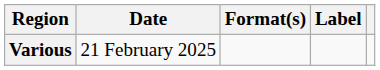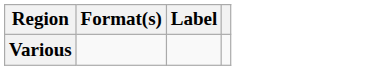- column: Date | 21 February 2025
